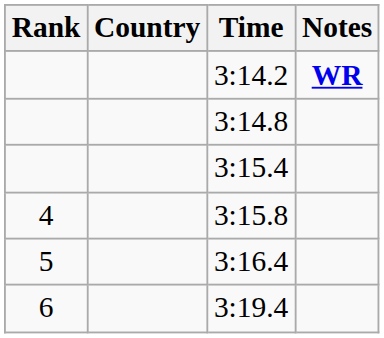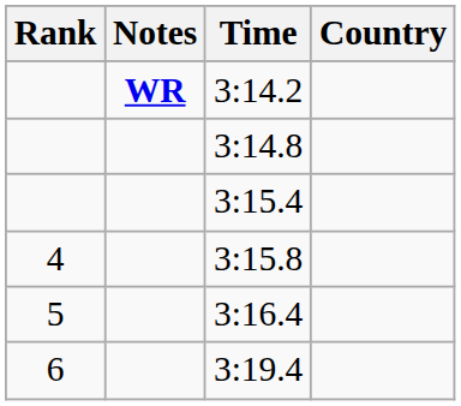columns swapped: Country <-> Notes
